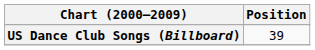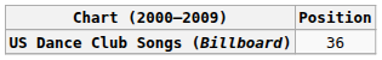US Dance Club Songs (Billboard) | Position: 39 -> 36
